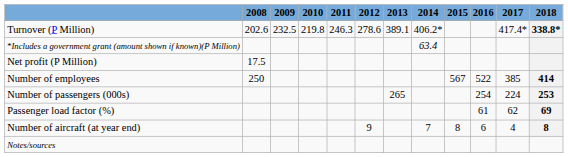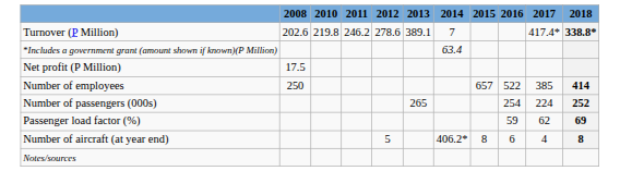- column: 2009 | 232.5
Turnover (P Million) | 2011: 246.3 -> 246.2
Turnover (P Million) | 2014: 406.2* -> 7
Number of employees | 2015: 567 -> 657
Number of passengers (000s) | 2018: 253 -> 252
Passenger load factor (%) | 2016: 61 -> 59
Number of aircraft (at year end) | 2012: 9 -> 5
Number of aircraft (at year end) | 2014: 7 -> 406.2*
